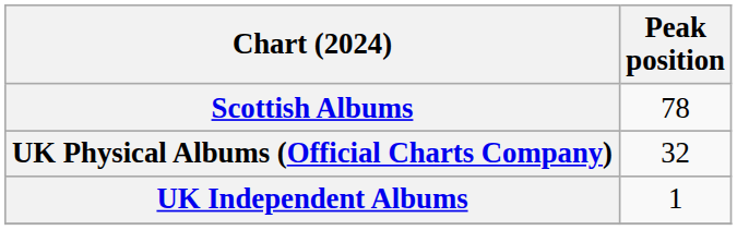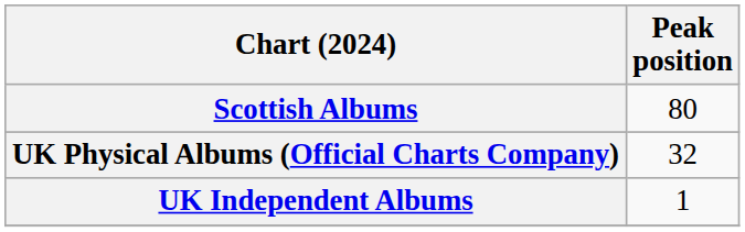Scottish Albums | Peak position: 78 -> 80
